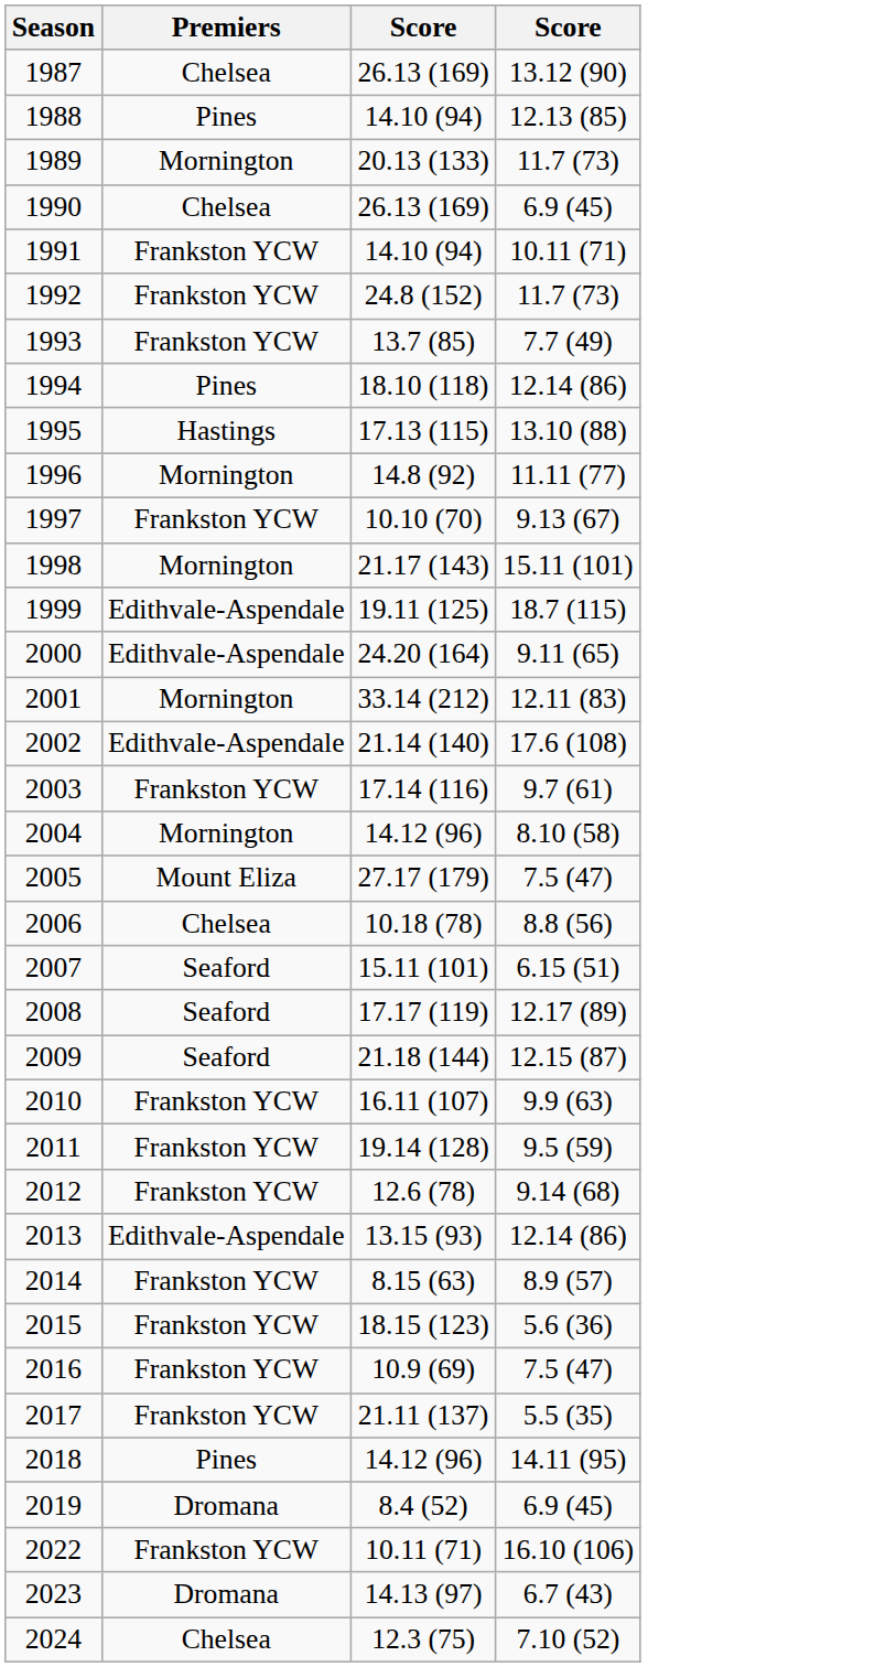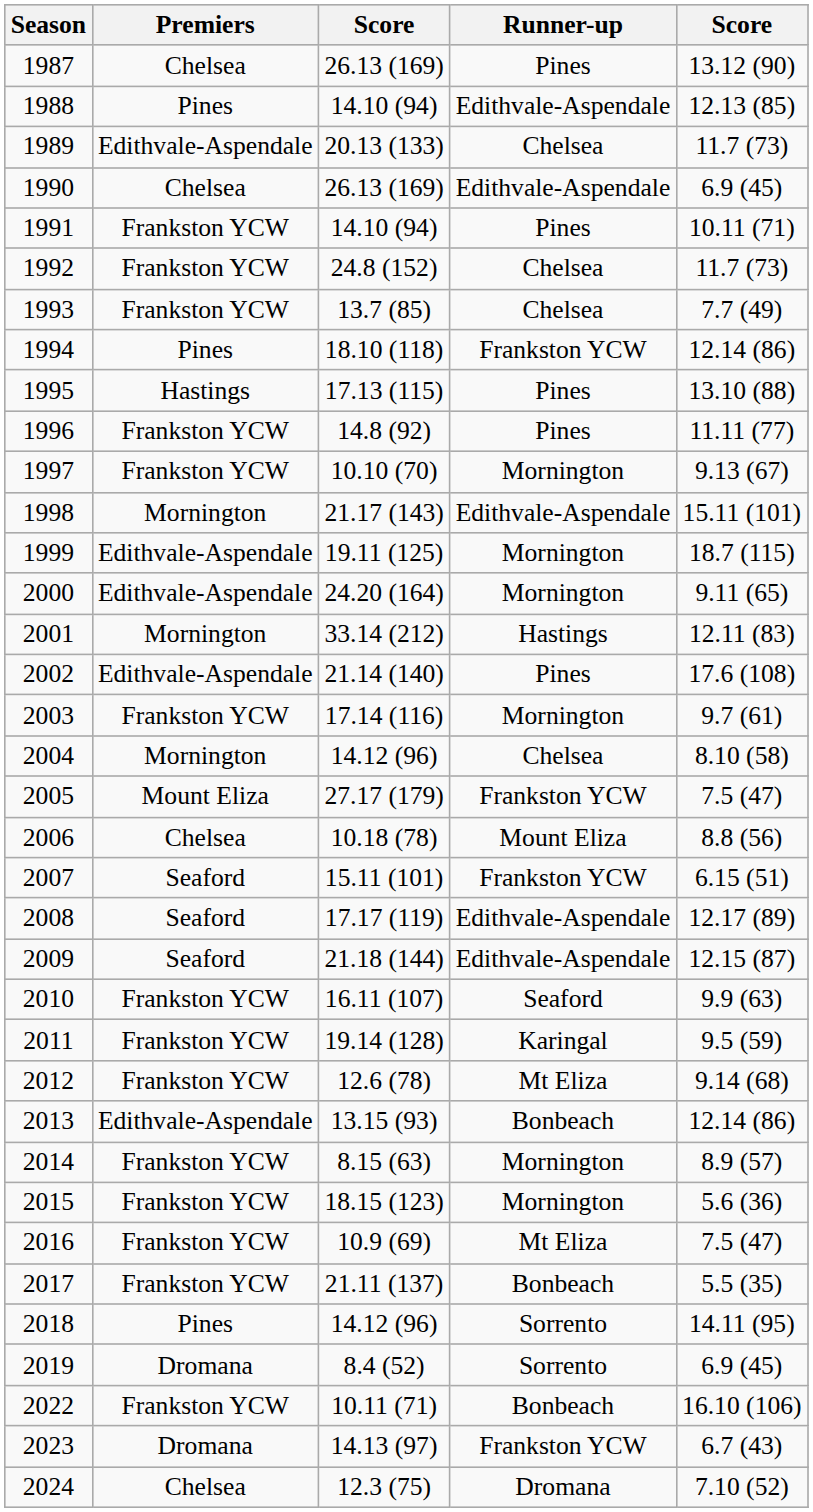+ column: Runner-up | Pines | Edithvale-Aspendale | Chelsea | Edithvale-Aspendale | Pines | Chelsea | Chelsea | Frankston YCW | Pines | Pines | Mornington | Edithvale-Aspendale | Mornington | Mornington | Hastings | Pines | Mornington | Chelsea | Frankston YCW | Mount Eliza | Frankston YCW | Edithvale-Aspendale | Edithvale-Aspendale | Seaford | Karingal | Mt Eliza | Bonbeach | Mornington | Mornington | Mt Eliza | Bonbeach | Sorrento | Sorrento | Bonbeach | Frankston YCW | Dromana
1989 | Premiers: Mornington -> Edithvale-Aspendale
1996 | Premiers: Mornington -> Frankston YCW
